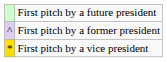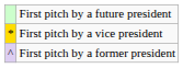rows swapped: First pitch by a former president <-> First pitch by a vice president
